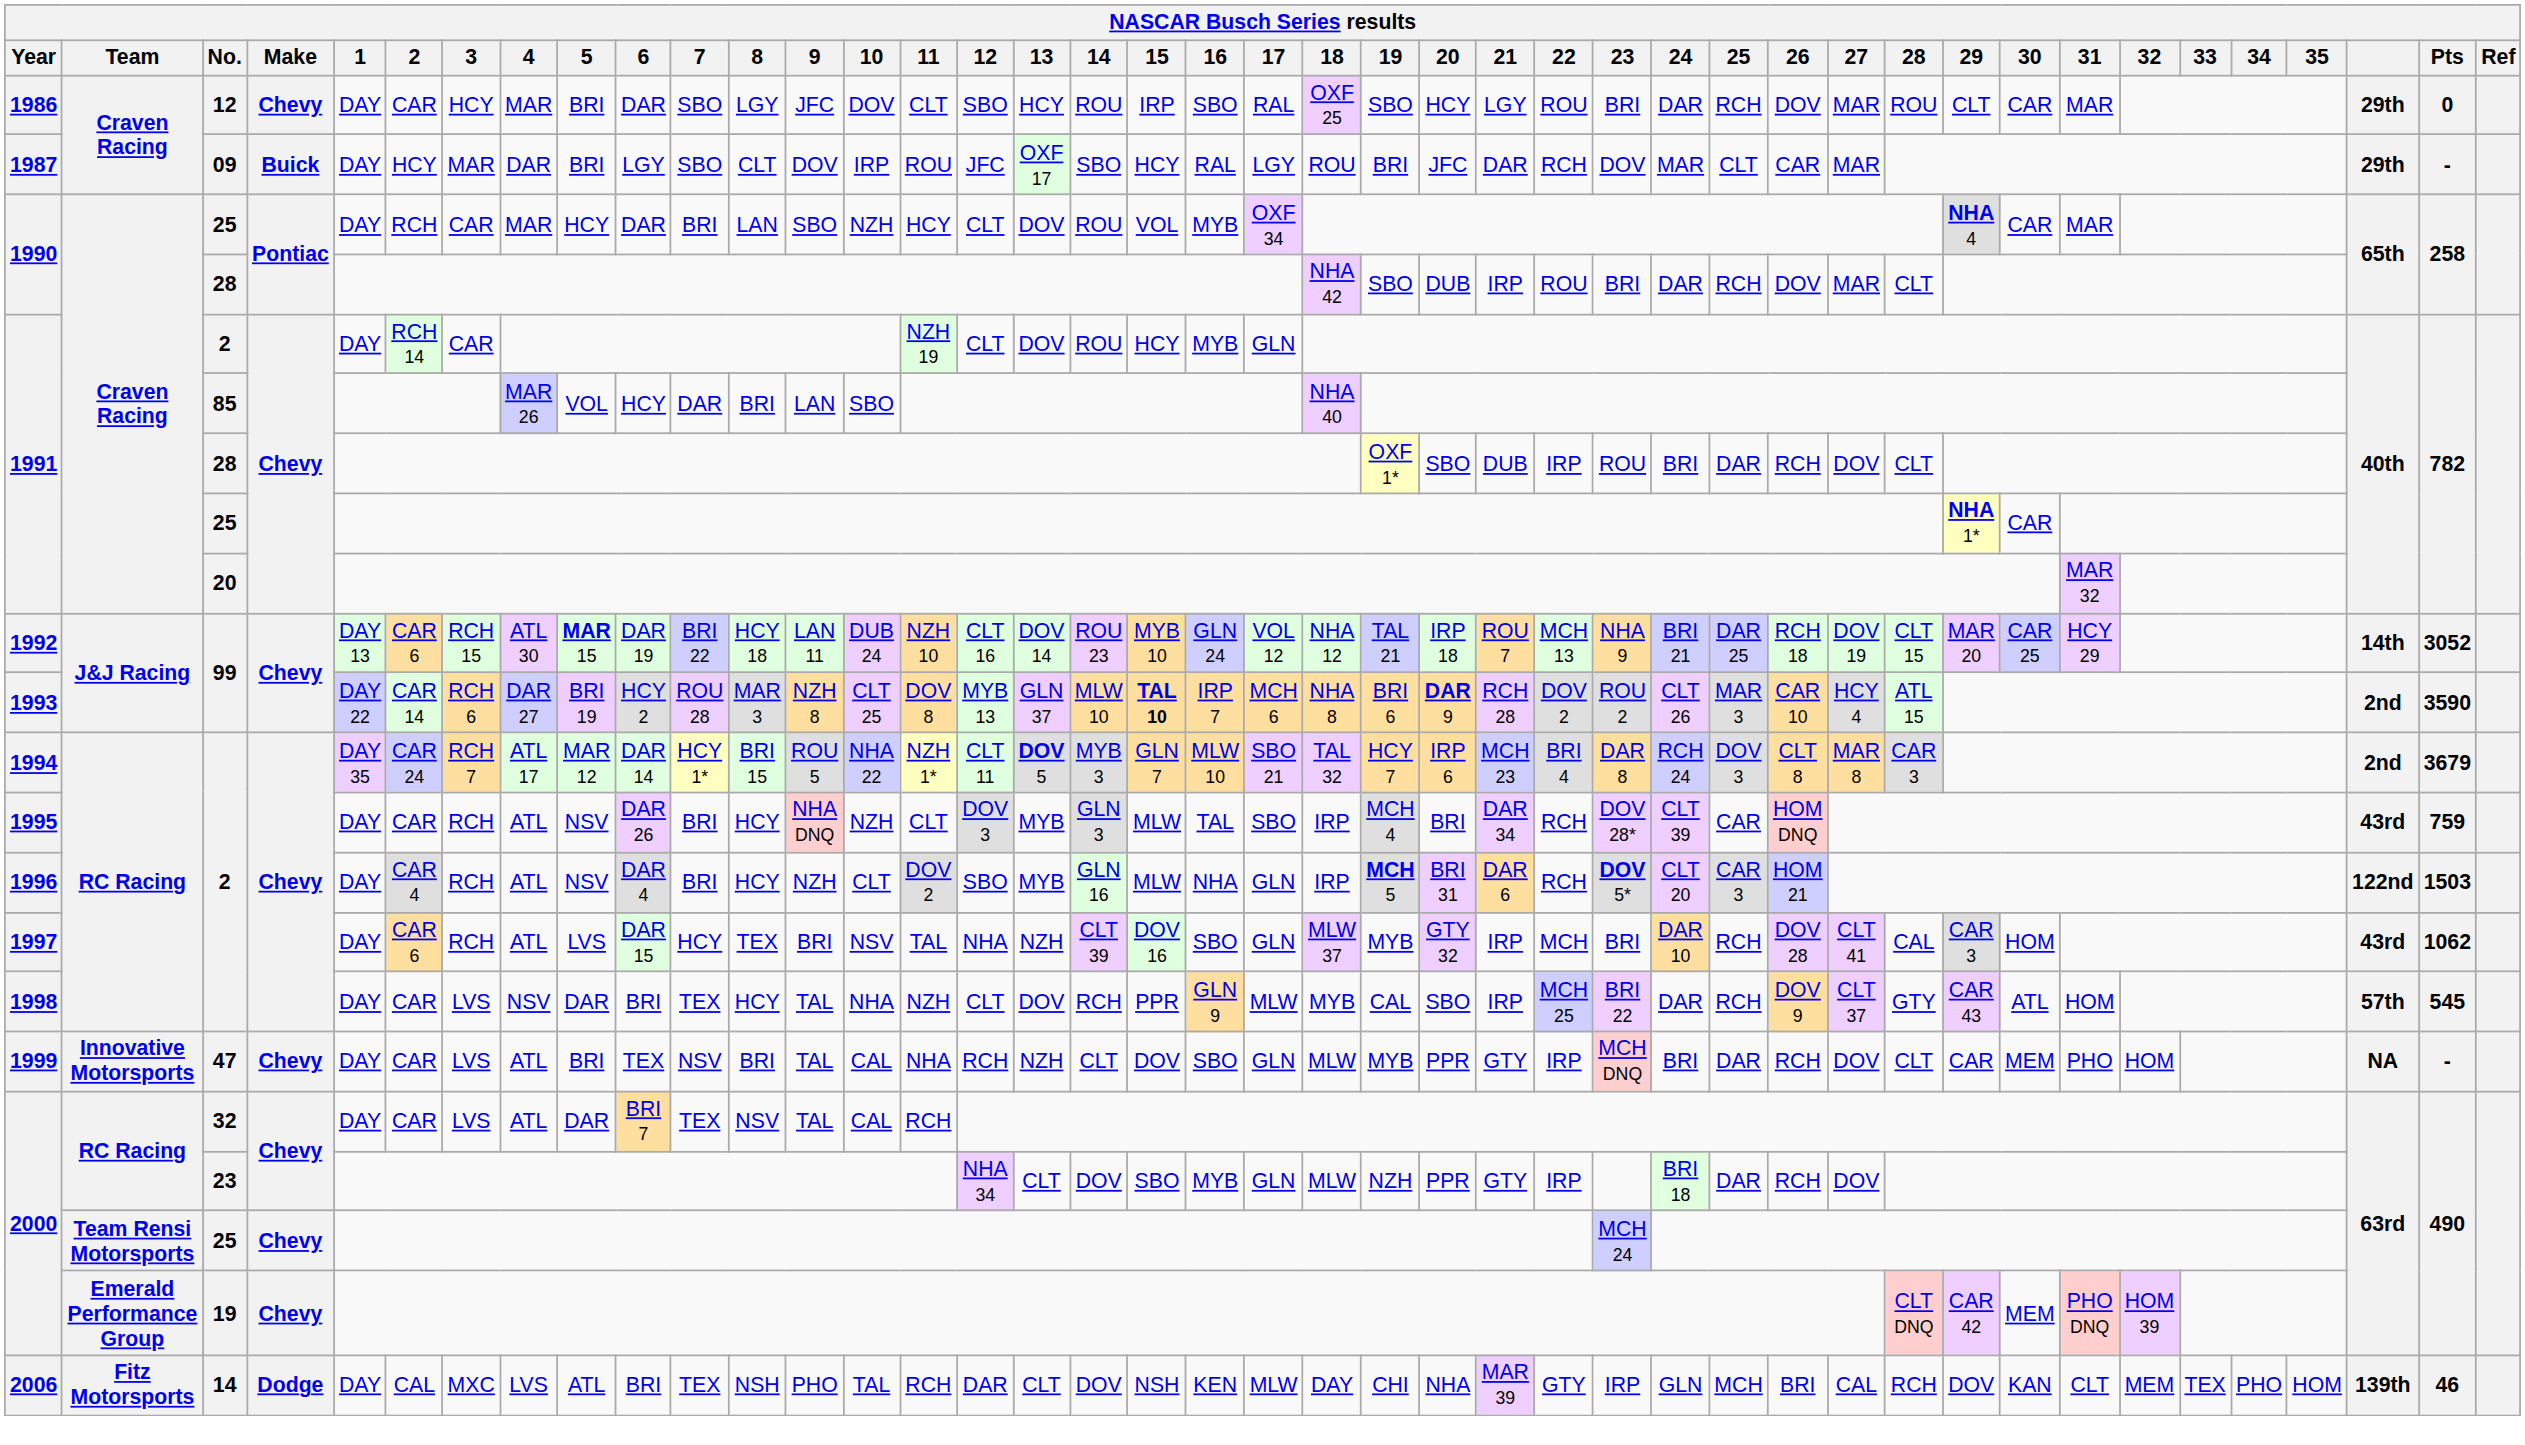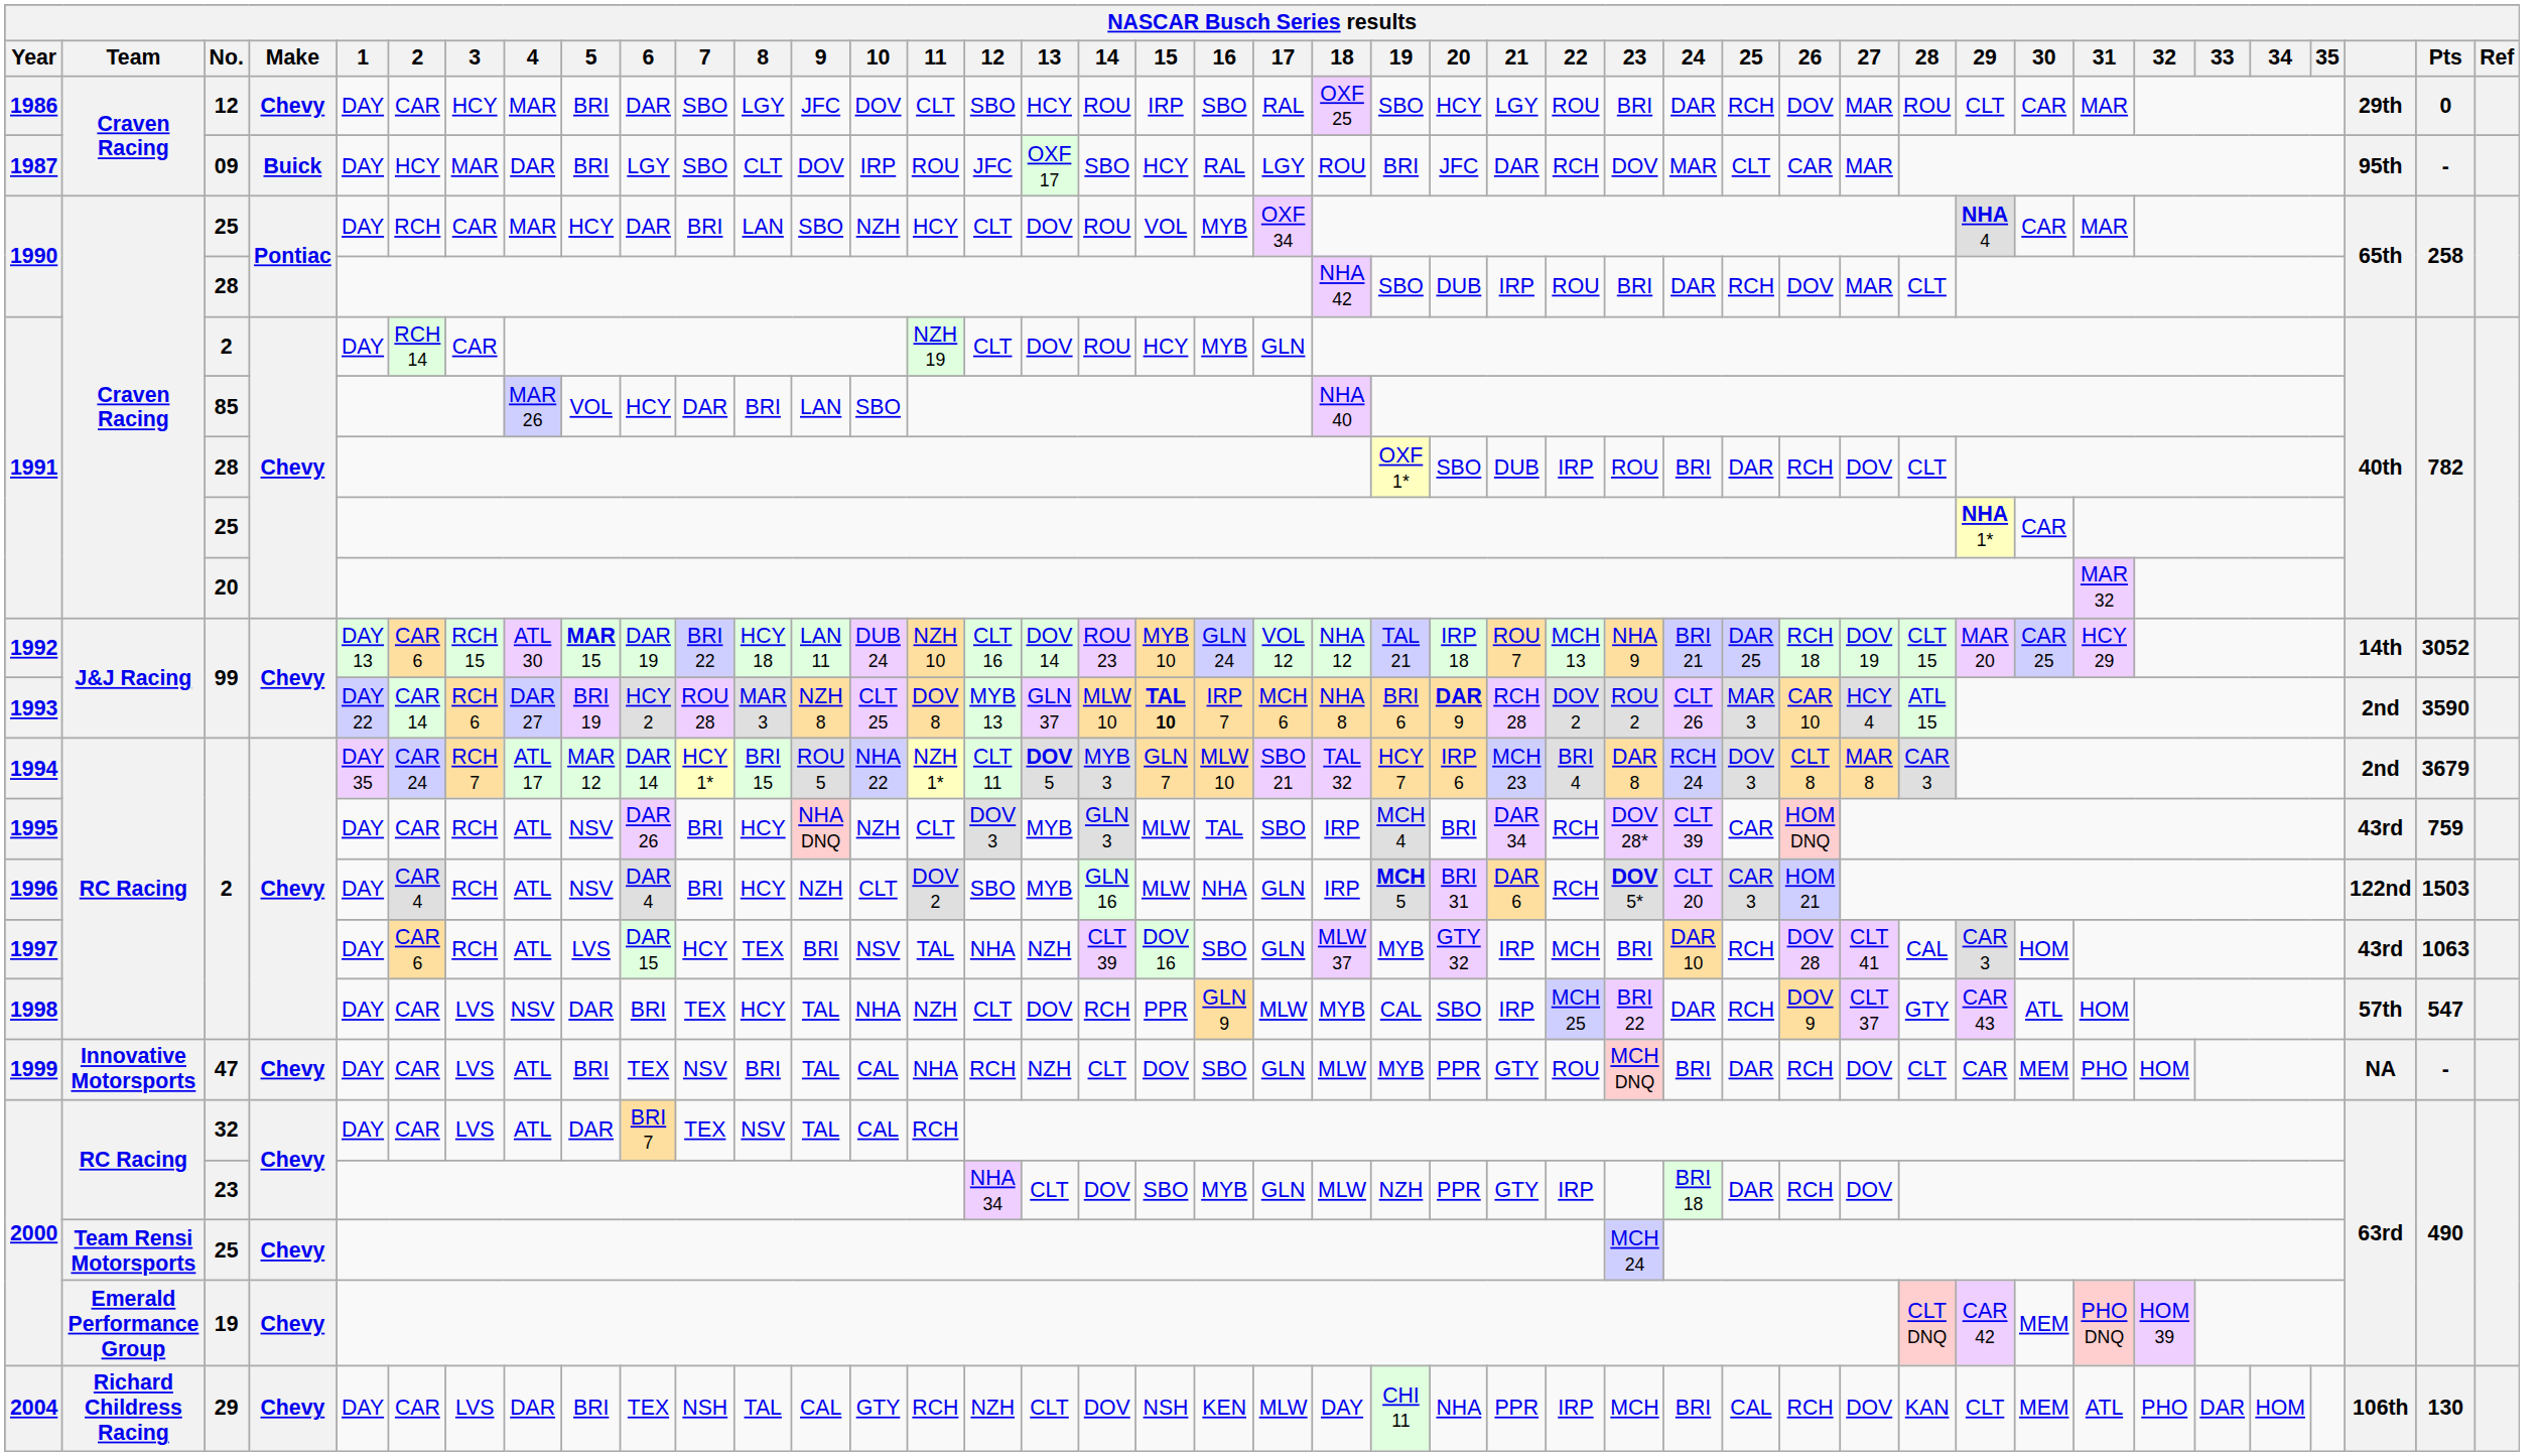1987 | column 40: 29th -> 95th
1997 | Pts: 1062 -> 1063
1998 | Pts: 545 -> 547
1999 | 22: IRP -> ROU
+ row: 2004 | Richard Childress Racing | 29 | Chevy | DAY | CAR | LVS | DAR | BRI | TEX | NSH | TAL | CAL | GTY | RCH | NZH | CLT | DOV | NSH | KEN | MLW | DAY | CHI 11 | NHA | PPR | IRP | MCH | BRI | CAL | RCH | DOV | KAN | CLT | MEM | ATL | PHO | DAR | HOM | 106th | 130
- row: 2006 | Fitz Motorsports | 14 | Dodge | DAY | CAL | MXC | LVS | ATL | BRI | TEX | NSH | PHO | TAL | RCH | DAR | CLT | DOV | NSH | KEN | MLW | DAY | CHI | NHA | MAR 39 | GTY | IRP | GLN | MCH | BRI | CAL | RCH | DOV | KAN | CLT | MEM | TEX | PHO | HOM | 139th | 46
